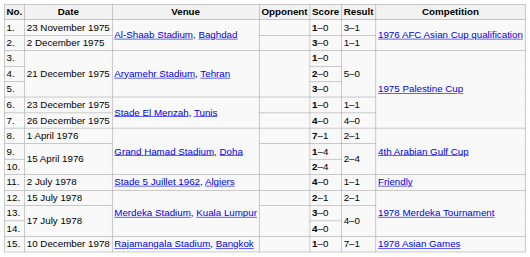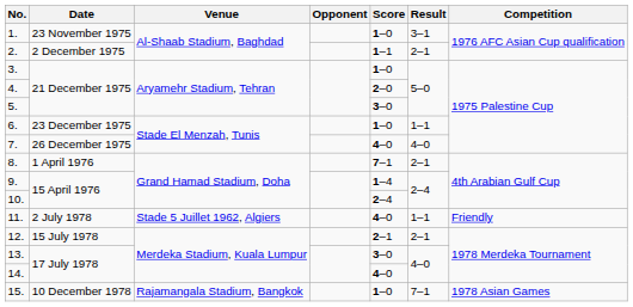2. | Score: 3–0 -> 1–1
2. | Result: 1–1 -> 2–1
